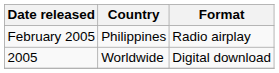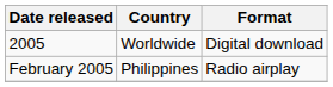rows swapped: February 2005 <-> 2005
